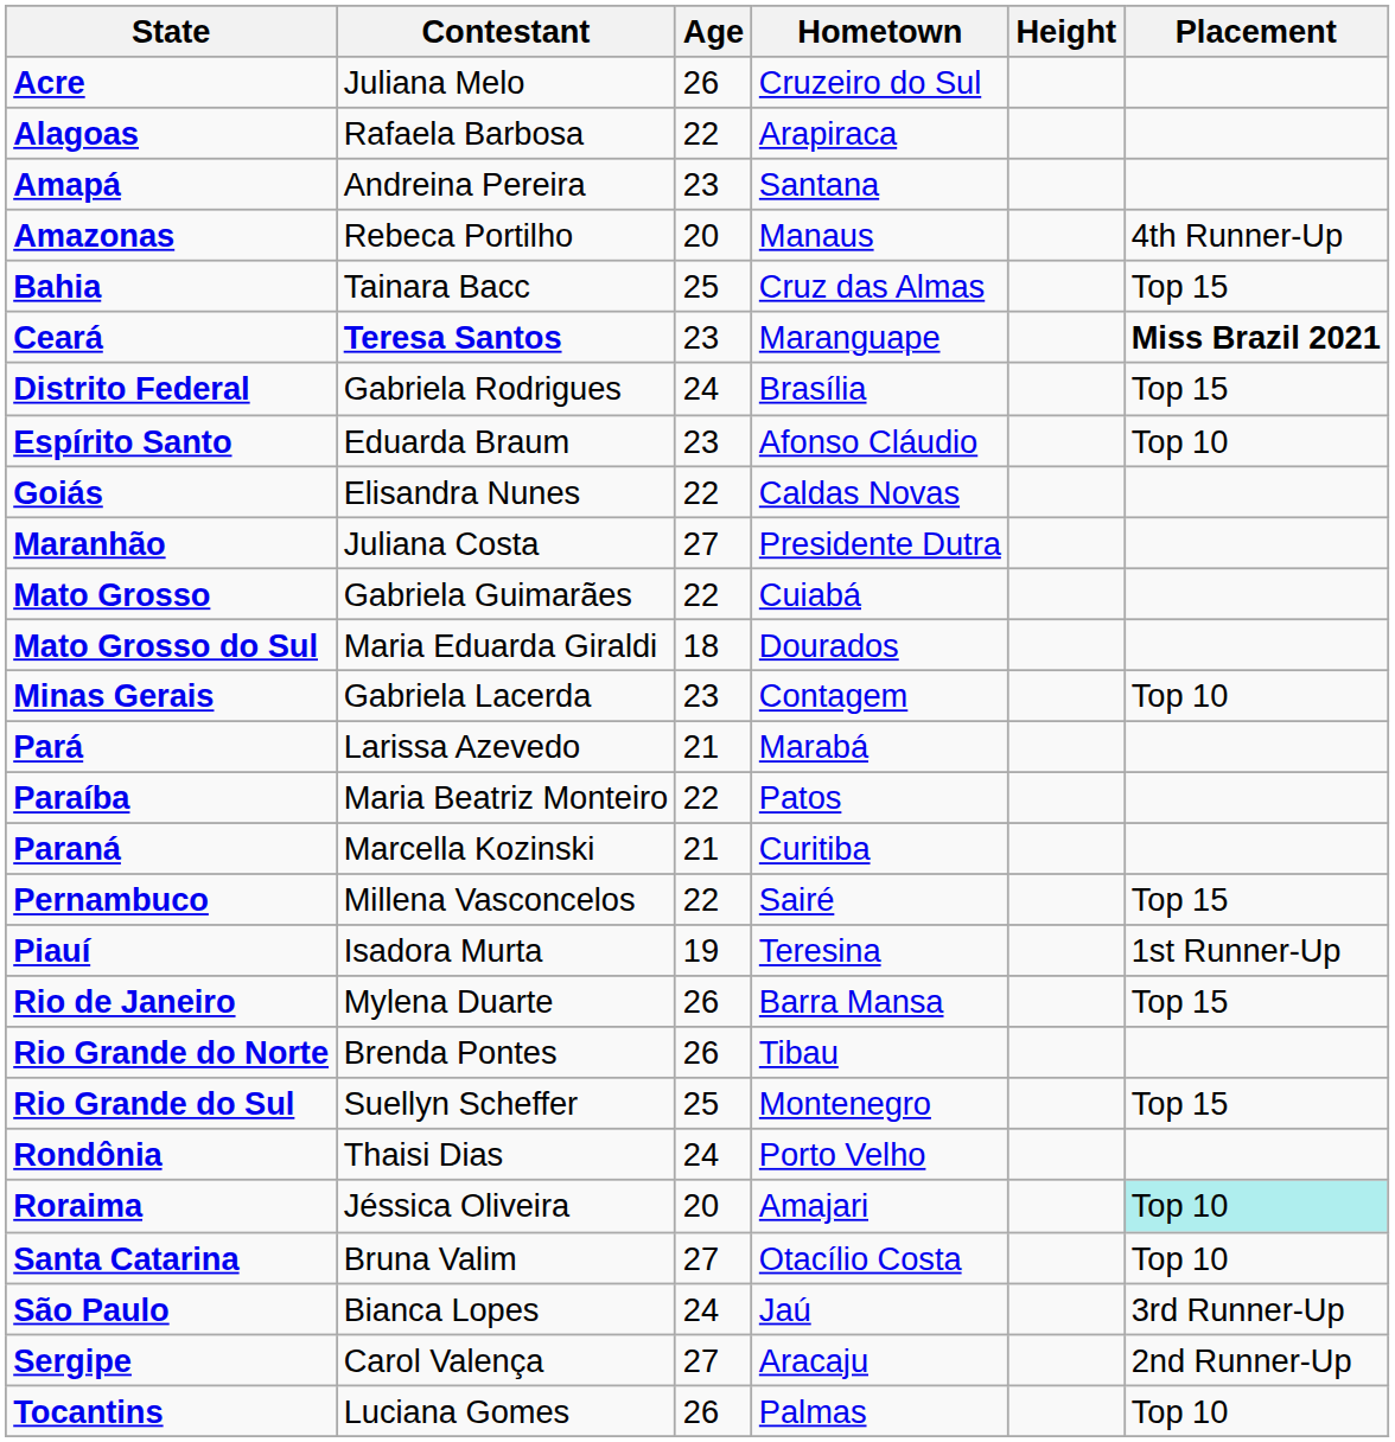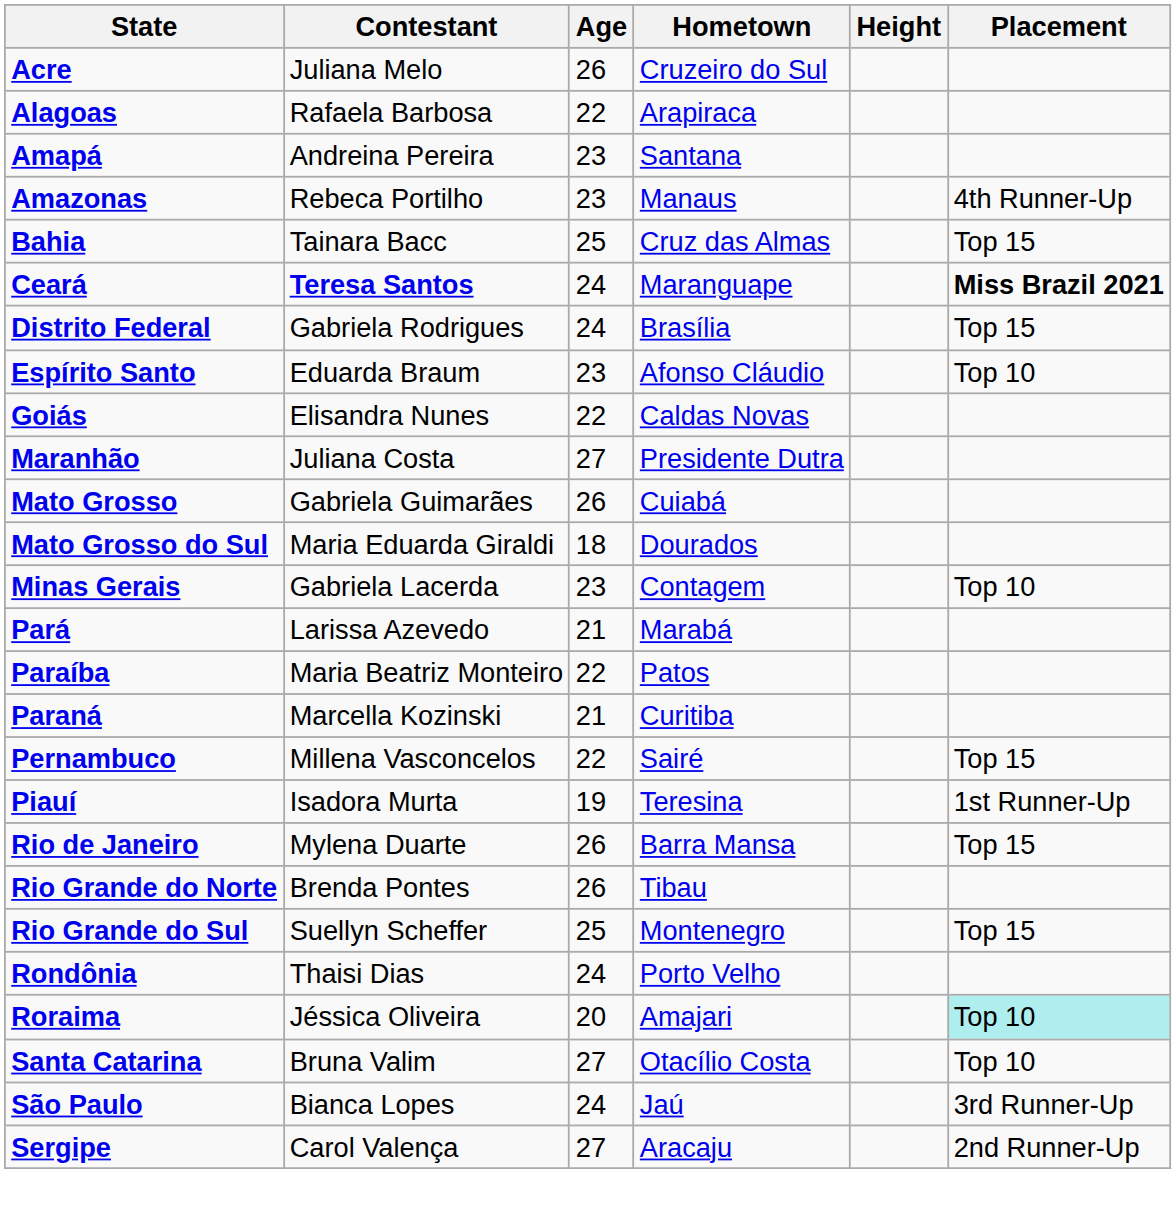Amazonas | Age: 20 -> 23
Ceará | Age: 23 -> 24
Mato Grosso | Age: 22 -> 26
- row: Tocantins | Luciana Gomes | 26 | Palmas | Top 10
